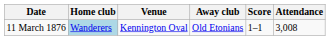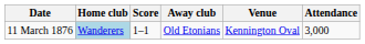columns swapped: Score <-> Venue
11 March 1876 | Attendance: 3,008 -> 3,000
